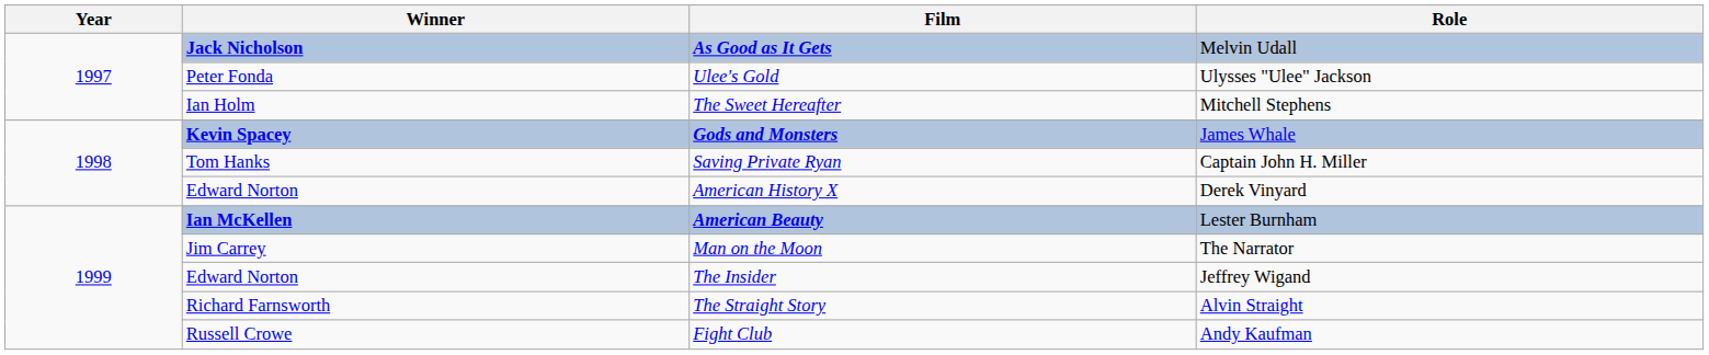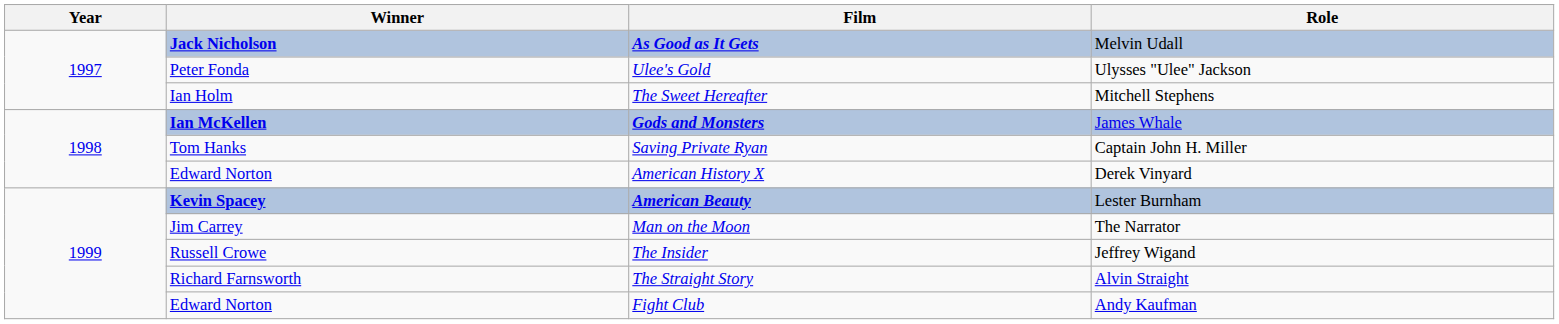Gods and Monsters | Winner: Kevin Spacey -> Ian McKellen
American Beauty | Winner: Ian McKellen -> Kevin Spacey
The Insider | Winner: Edward Norton -> Russell Crowe
Fight Club | Winner: Russell Crowe -> Edward Norton
